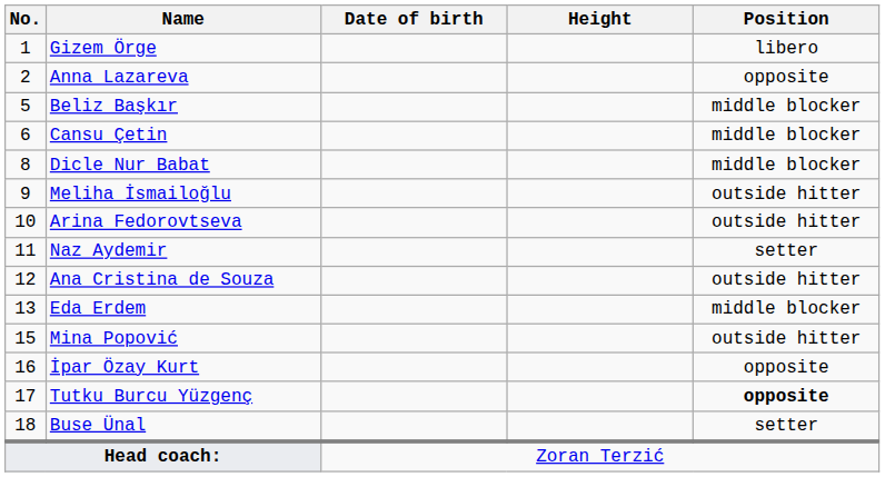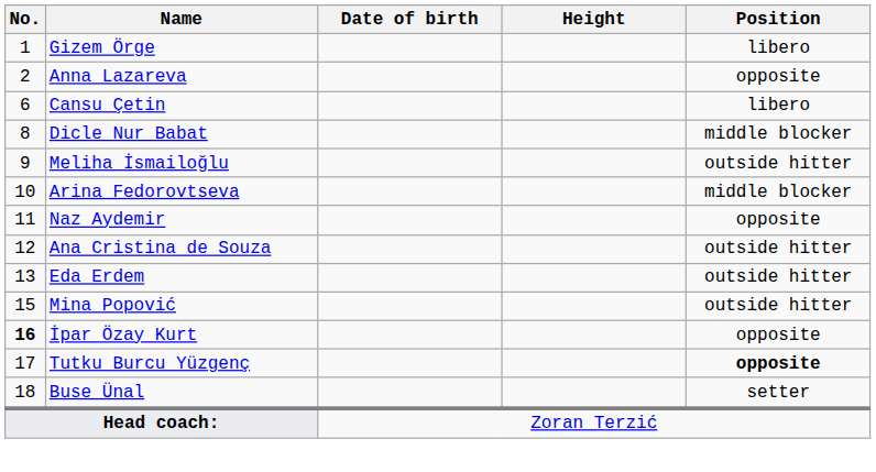- row: 5 | Beliz Başkır | middle blocker
Cansu Çetin | Position: middle blocker -> libero
Arina Fedorovtseva | Position: outside hitter -> middle blocker
Naz Aydemir | Position: setter -> opposite
Eda Erdem | Position: middle blocker -> outside hitter
İpar Özay Kurt | No.: normal -> bold
